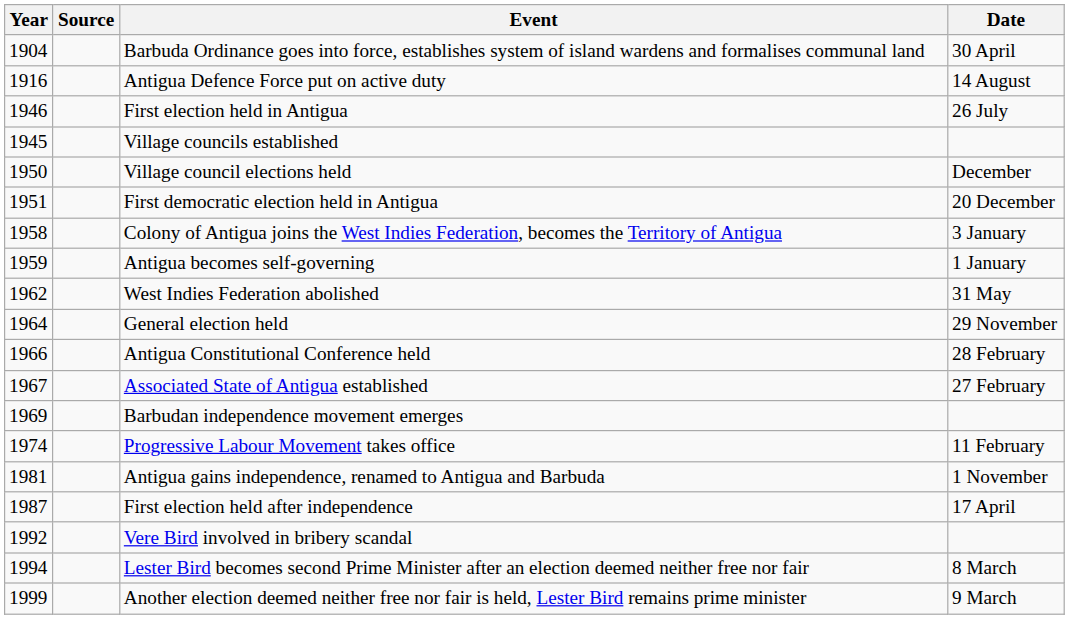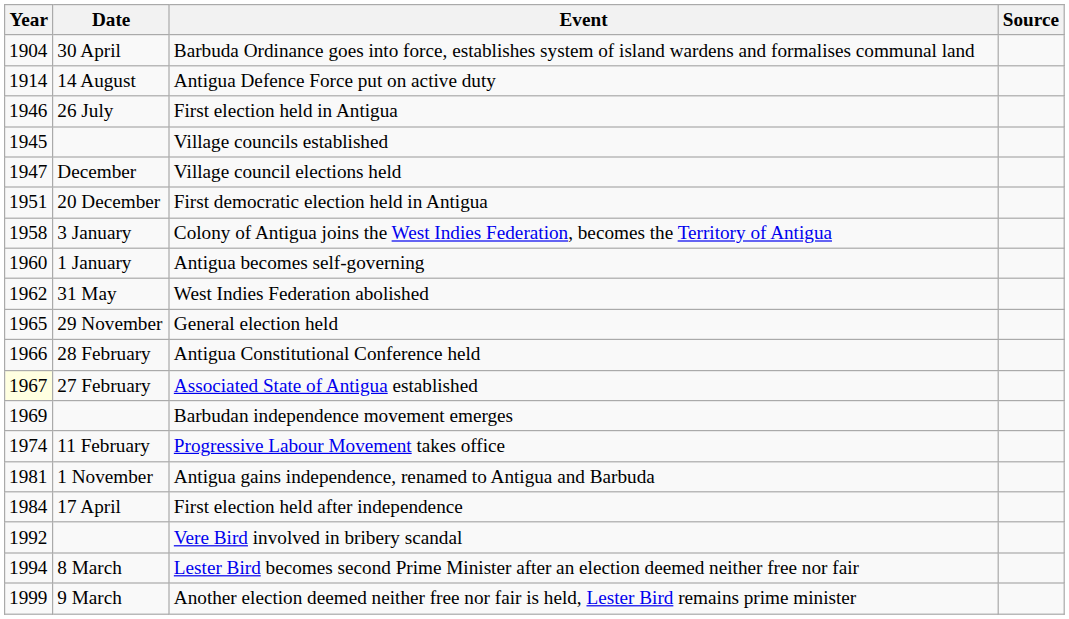columns swapped: Date <-> Source
Antigua Defence Force put on active duty | Year: 1916 -> 1914
Village council elections held | Year: 1950 -> 1947
Antigua becomes self-governing | Year: 1959 -> 1960
General election held | Year: 1964 -> 1965
Associated State of Antigua established | Year: no background -> lightyellow background
First election held after independence | Year: 1987 -> 1984
